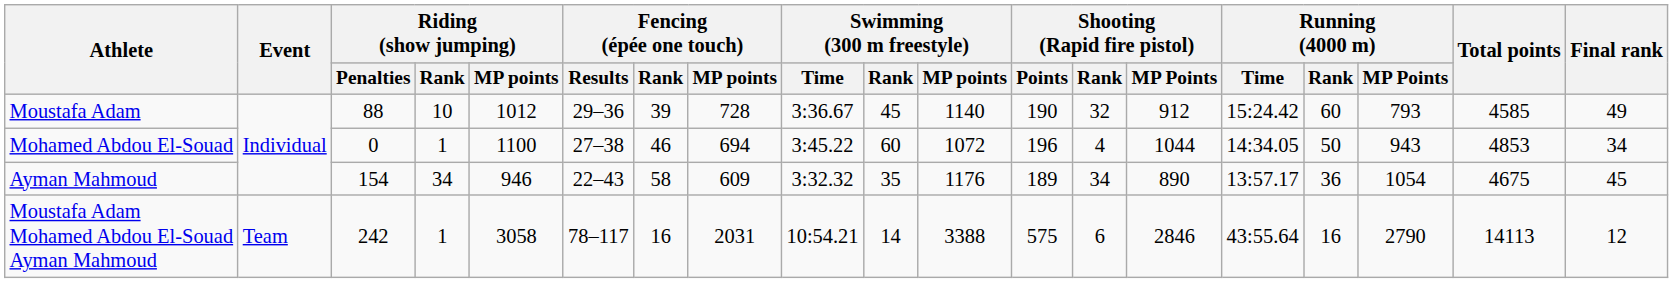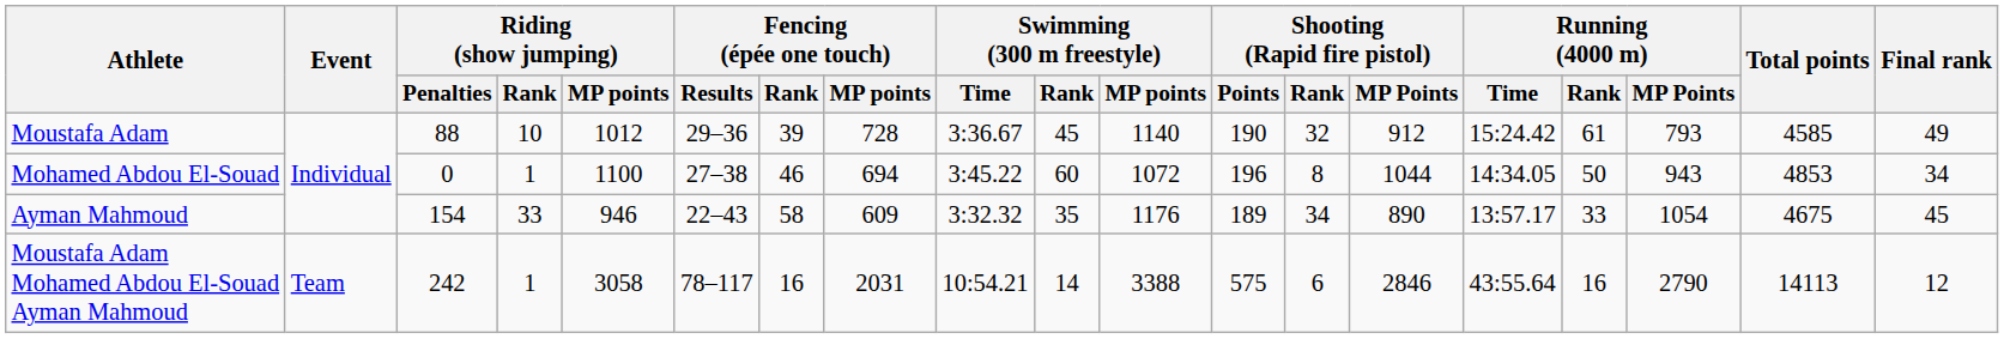Moustafa Adam | Running (4000 m) / Rank: 60 -> 61
Mohamed Abdou El-Souad | Shooting (Rapid fire pistol) / Rank: 4 -> 8
Ayman Mahmoud | Riding (show jumping) / Rank: 34 -> 33
Ayman Mahmoud | Running (4000 m) / Rank: 36 -> 33
